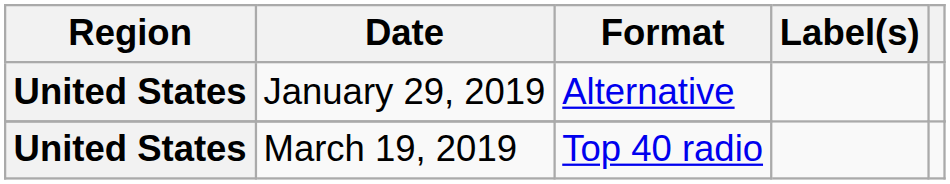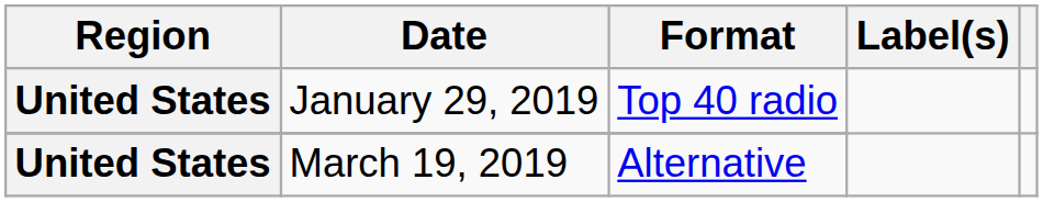January 29, 2019 | Format: Alternative -> Top 40 radio
March 19, 2019 | Format: Top 40 radio -> Alternative
